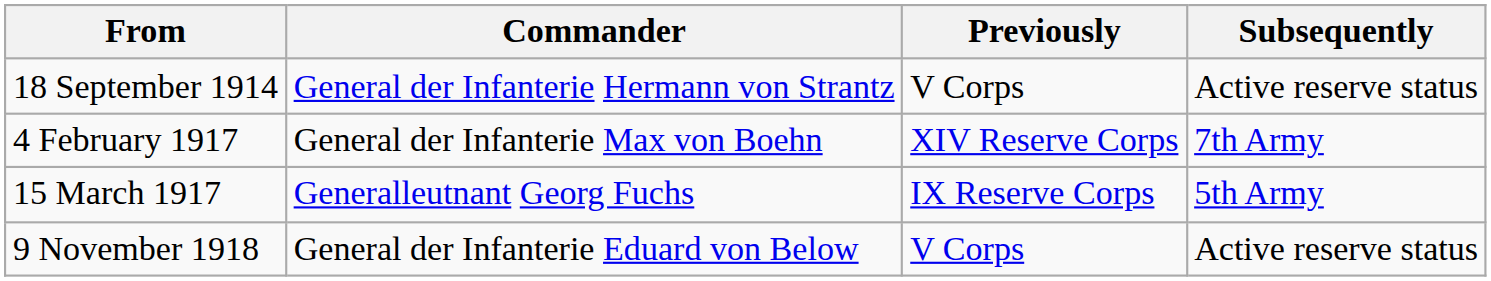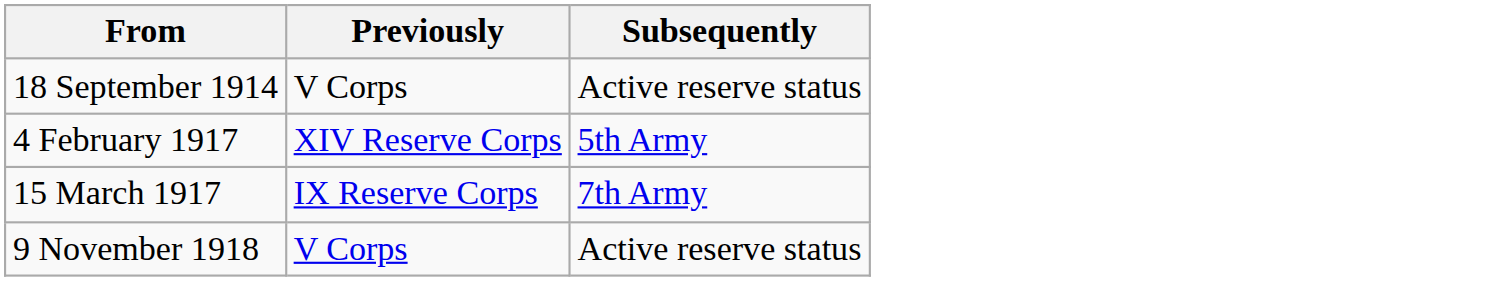- column: Commander | General der Infanterie Hermann von Strantz | General der Infanterie Max von Boehn | Generalleutnant Georg Fuchs | General der Infanterie Eduard von Below
4 February 1917 | Subsequently: 7th Army -> 5th Army
15 March 1917 | Subsequently: 5th Army -> 7th Army
